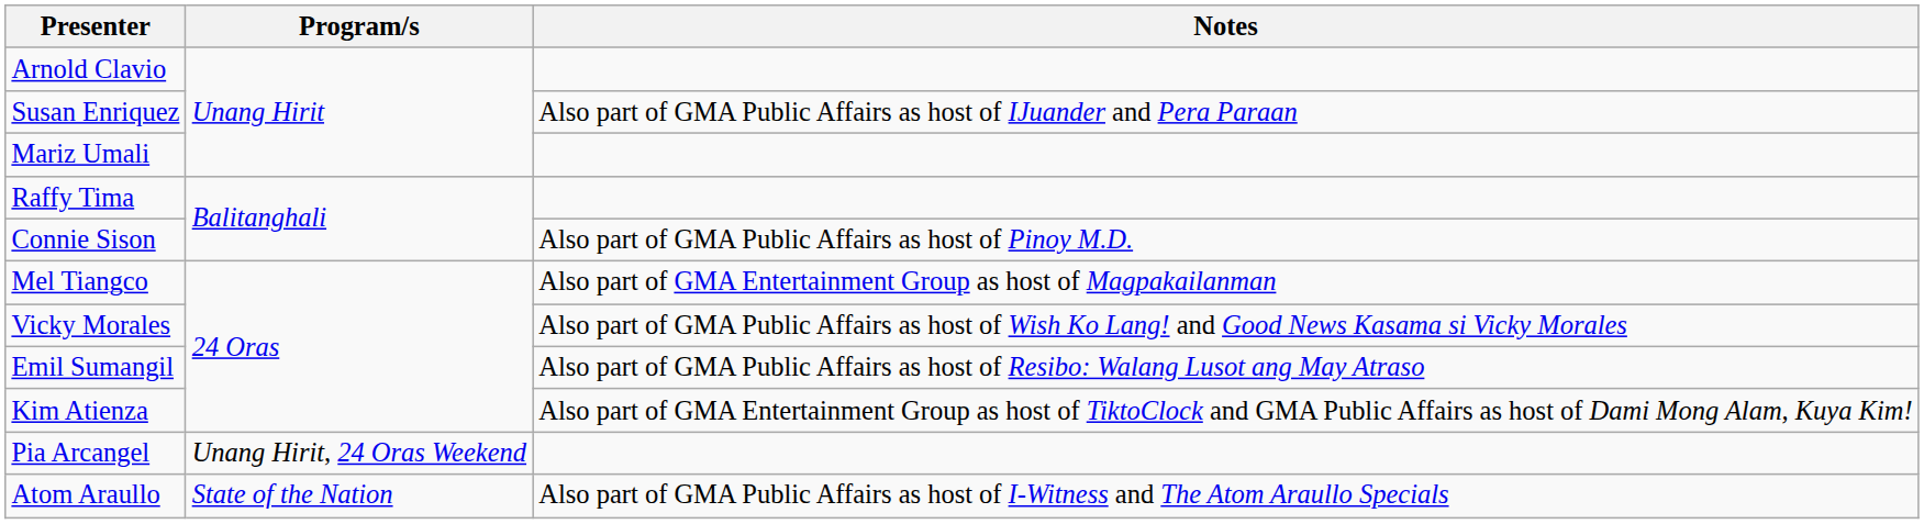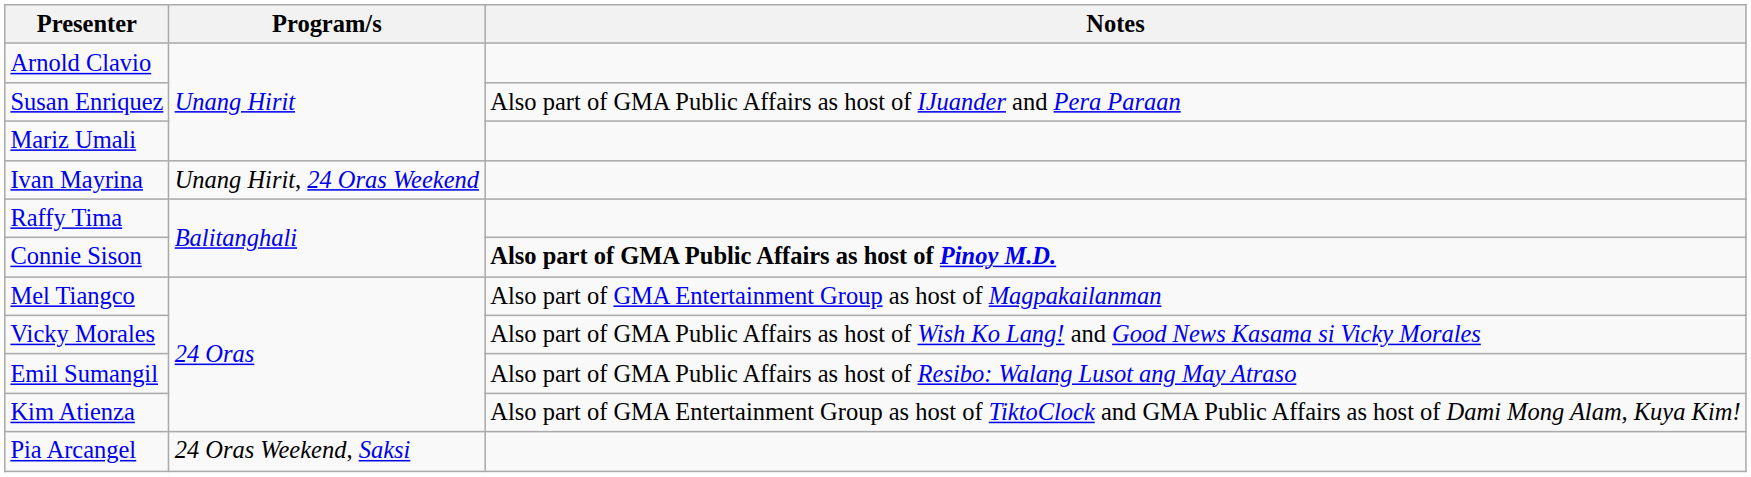+ row: Ivan Mayrina | Unang Hirit, 24 Oras Weekend
Connie Sison | Notes: normal -> bold
Pia Arcangel | Program/s: Unang Hirit, 24 Oras Weekend -> 24 Oras Weekend, Saksi
- row: Atom Araullo | State of the Nation | Also part of GMA Public Affairs as host of I-Witness and The Atom Araullo Specials
